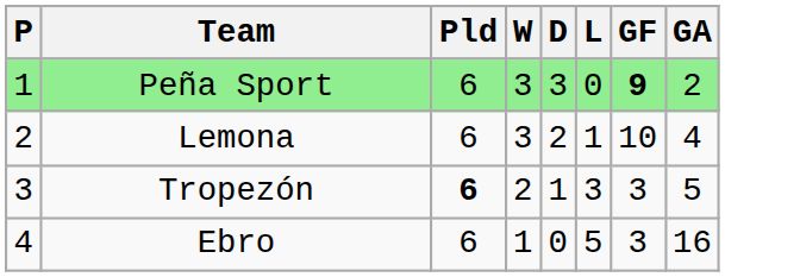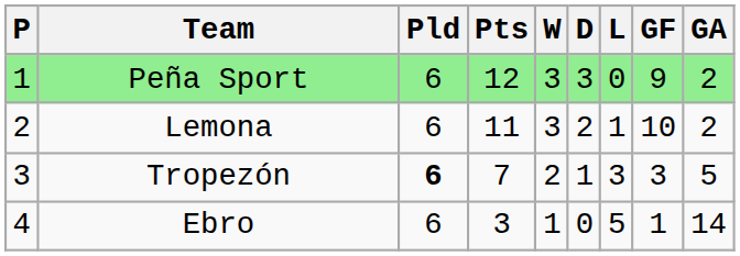+ column: Pts | 12 | 11 | 7 | 3
Peña Sport | GF: bold -> normal
Lemona | GA: 4 -> 2
Ebro | GF: 3 -> 1
Ebro | GA: 16 -> 14
